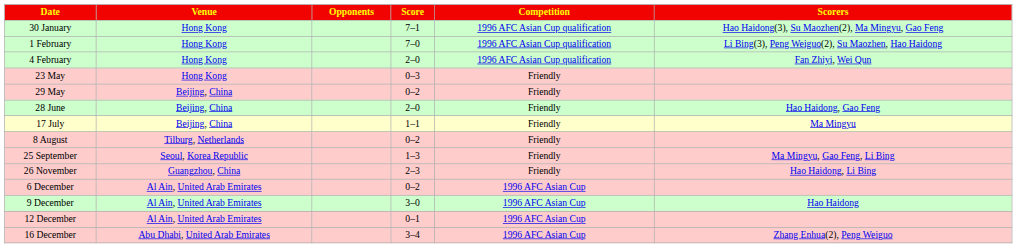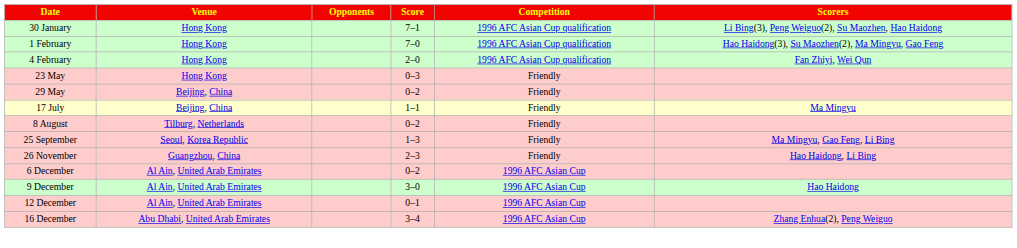30 January | Scorers: Hao Haidong(3), Su Maozhen(2), Ma Mingyu, Gao Feng -> Li Bing(3), Peng Weiguo(2), Su Maozhen, Hao Haidong
1 February | Scorers: Li Bing(3), Peng Weiguo(2), Su Maozhen, Hao Haidong -> Hao Haidong(3), Su Maozhen(2), Ma Mingyu, Gao Feng
- row: 28 June | Beijing, China | 2–0 | Friendly | Hao Haidong, Gao Feng
